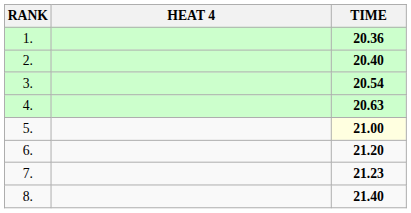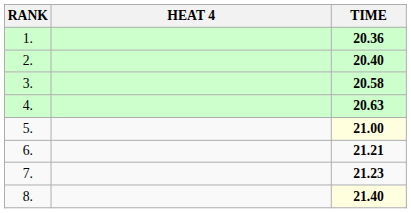3. | TIME: 20.54 -> 20.58
6. | TIME: 21.20 -> 21.21
8. | TIME: no background -> lightyellow background
